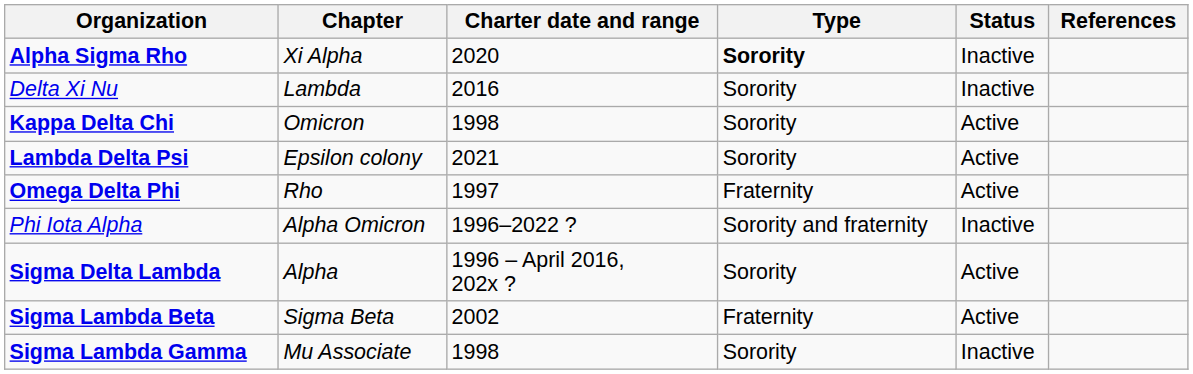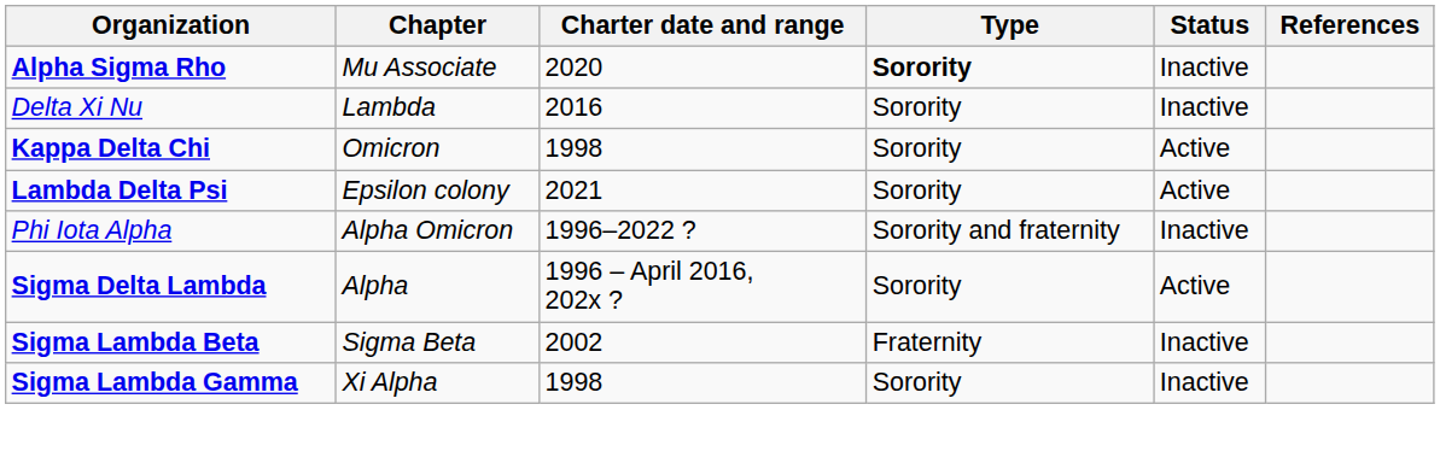Alpha Sigma Rho | Chapter: Xi Alpha -> Mu Associate
- row: Omega Delta Phi | Rho | 1997 | Fraternity | Active
Sigma Lambda Beta | Status: Active -> Inactive
Sigma Lambda Gamma | Chapter: Mu Associate -> Xi Alpha
